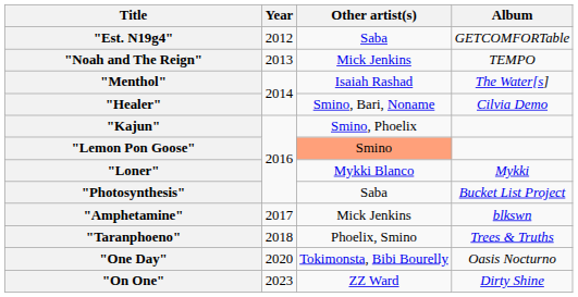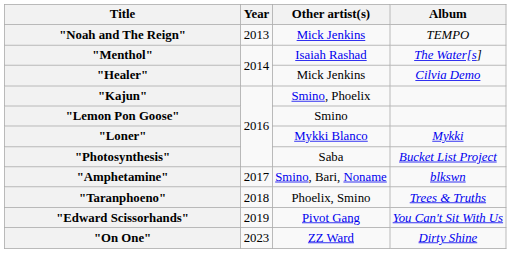- row: "Est. N19g4" | 2012 | Saba | GETCOMFORTable
"Healer" | Other artist(s): Smino, Bari, Noname -> Mick Jenkins
"Lemon Pon Goose" | Other artist(s): lightsalmon background -> no background
"Amphetamine" | Other artist(s): Mick Jenkins -> Smino, Bari, Noname
+ row: "Edward Scissorhands" | 2019 | Pivot Gang | You Can't Sit With Us
- row: "One Day" | 2020 | Tokimonsta, Bibi Bourelly | Oasis Nocturno
